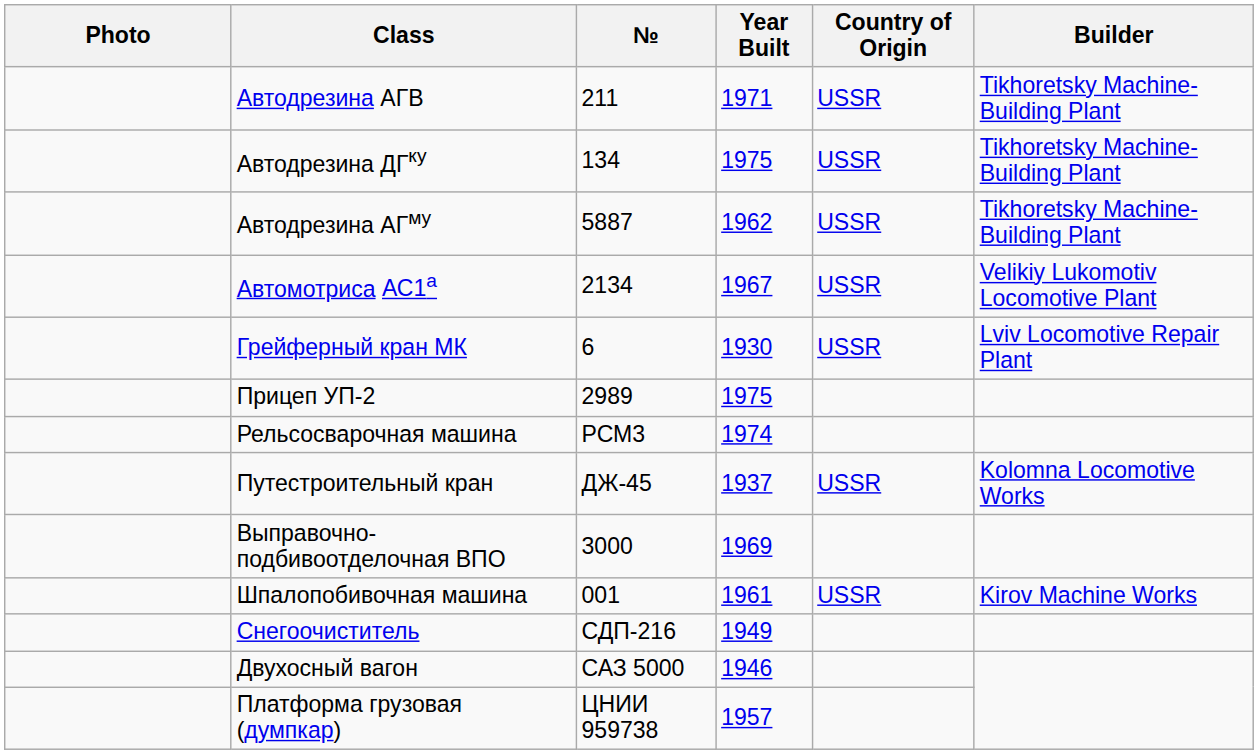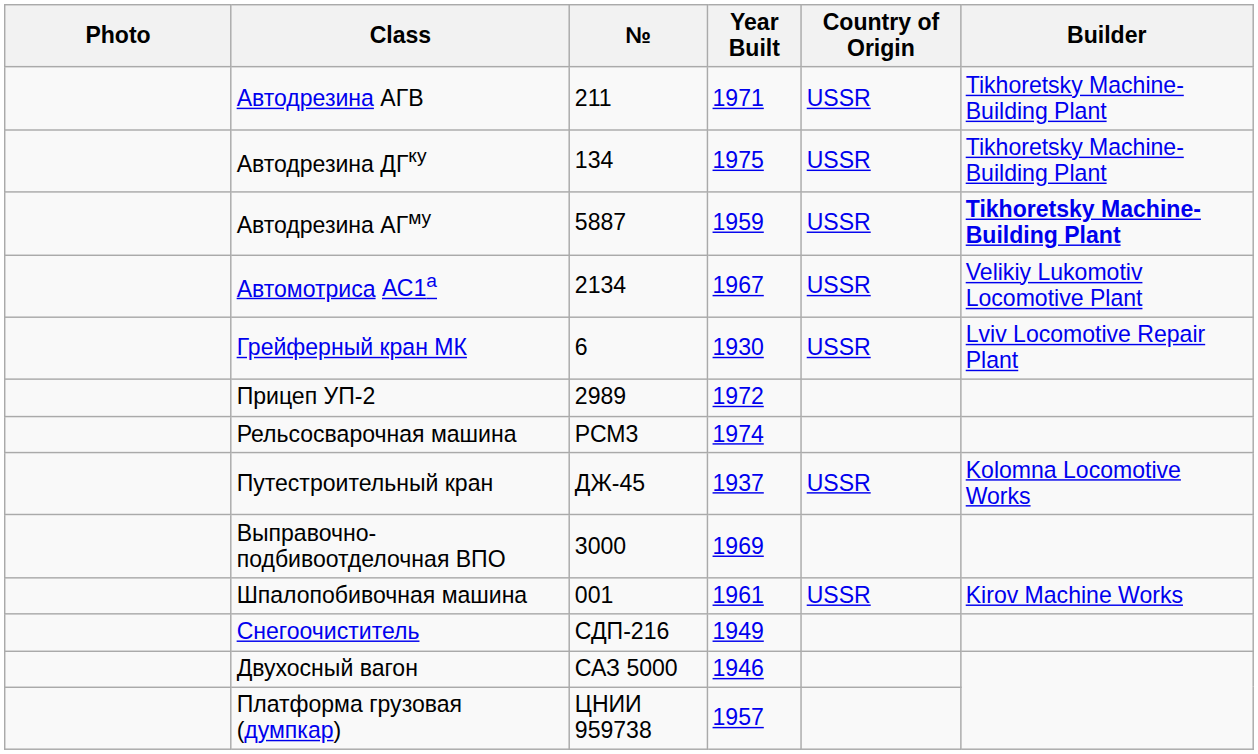Автодрезина АГму | Year Built: 1962 -> 1959
Автодрезина АГму | Builder: normal -> bold
Прицеп УП-2 | Year Built: 1975 -> 1972
